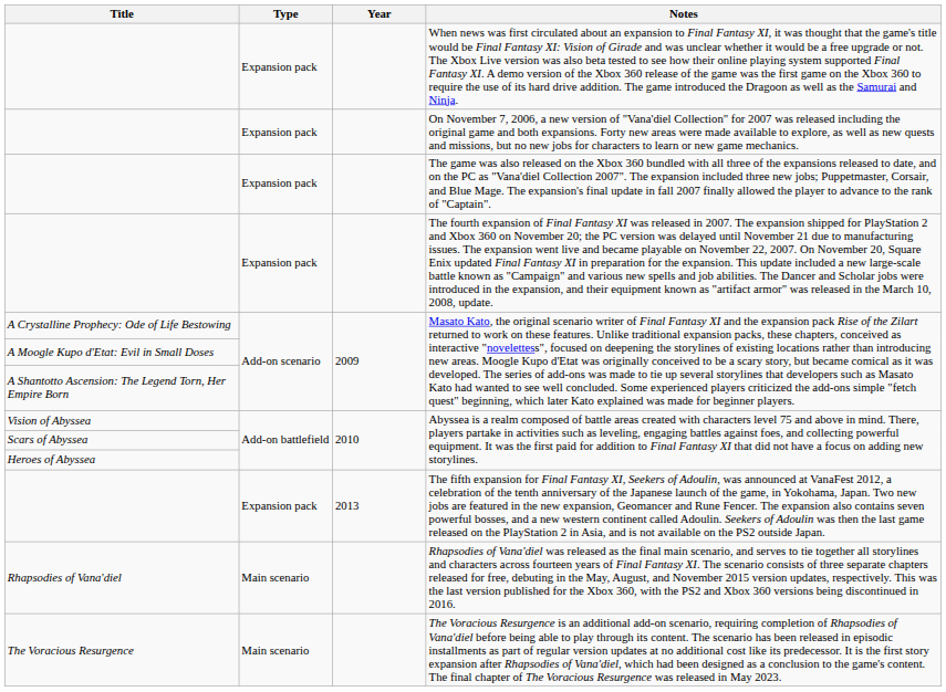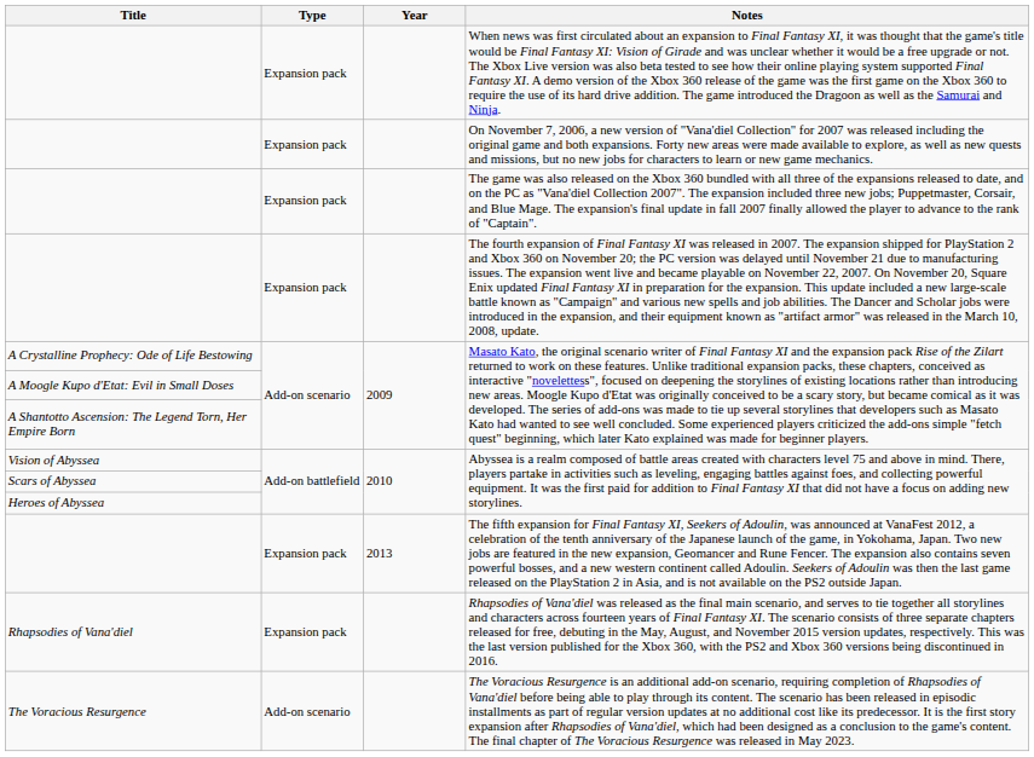Rhapsodies of Vana'diel | Type: Main scenario -> Expansion pack
The Voracious Resurgence | Type: Main scenario -> Add-on scenario
